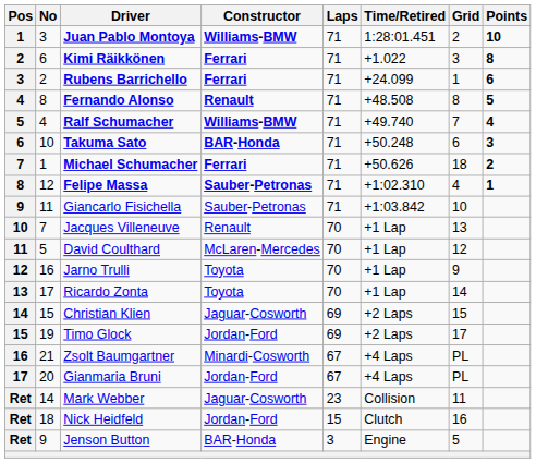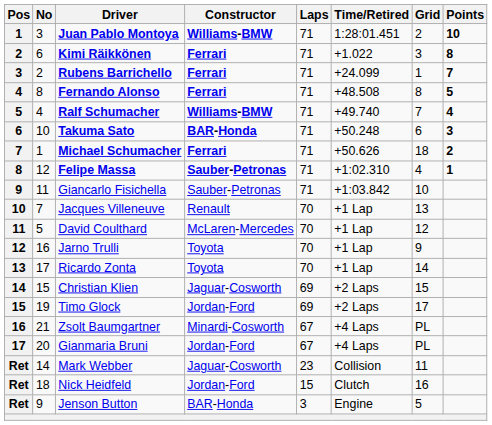Rubens Barrichello | Points: 6 -> 7
Fernando Alonso | Constructor: Renault -> Ferrari
